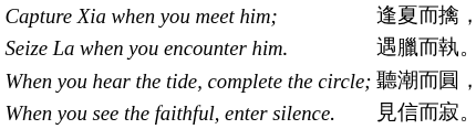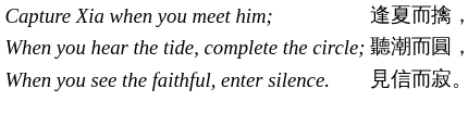- row: Seize La when you encounter him. | 遇臘而執。
